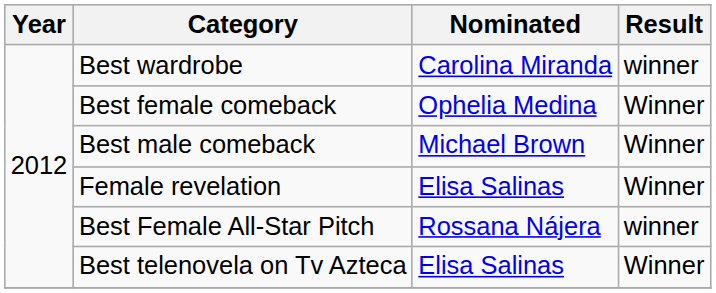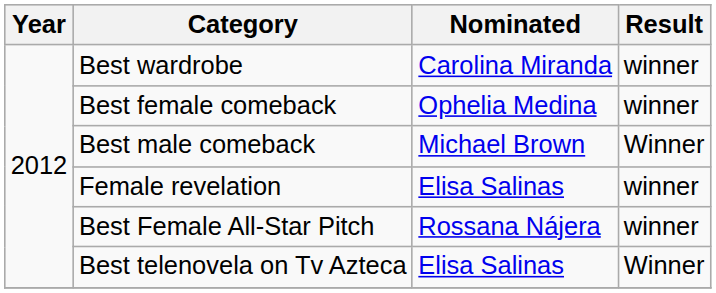Best female comeback | Result: Winner -> winner
Female revelation | Result: Winner -> winner
